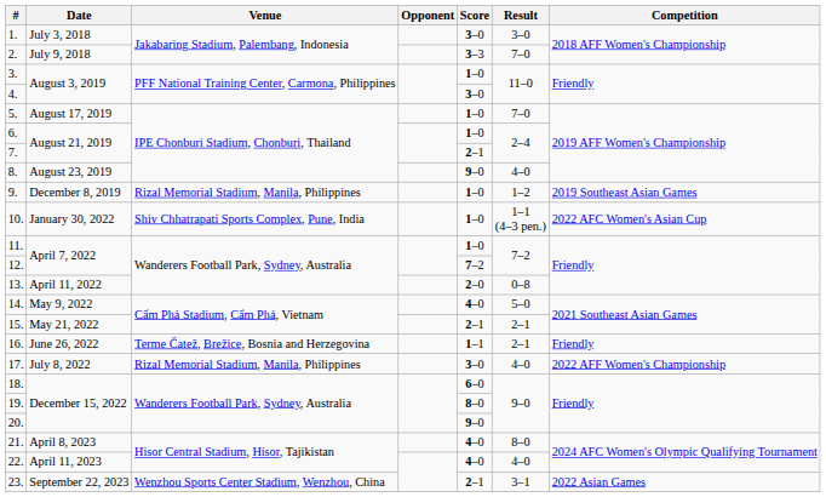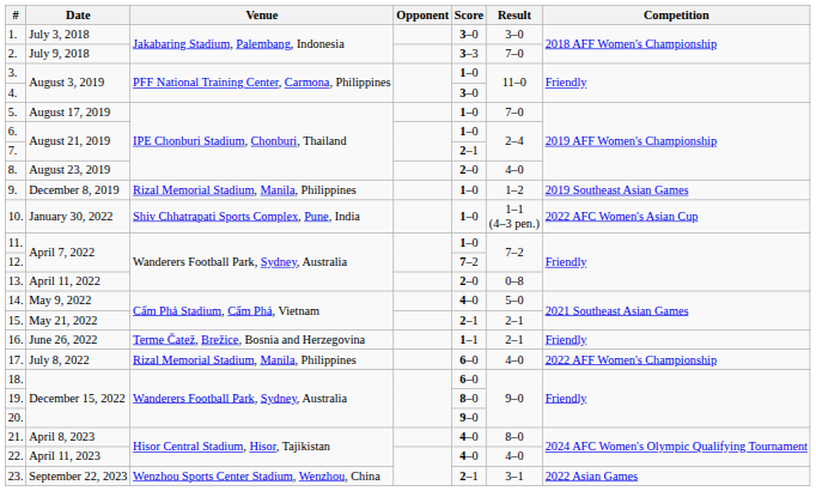8. | Score: 9–0 -> 2–0
17. | Score: 3–0 -> 6–0
